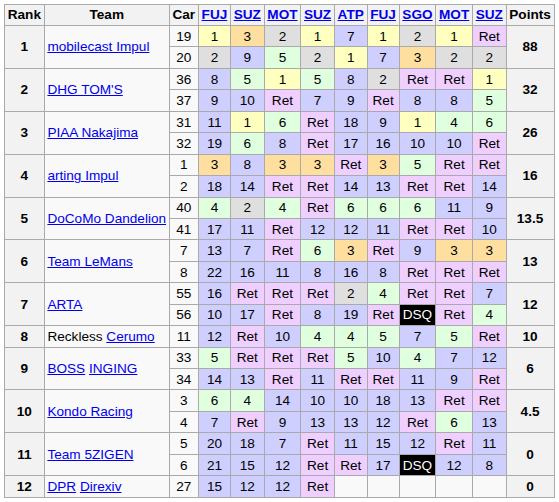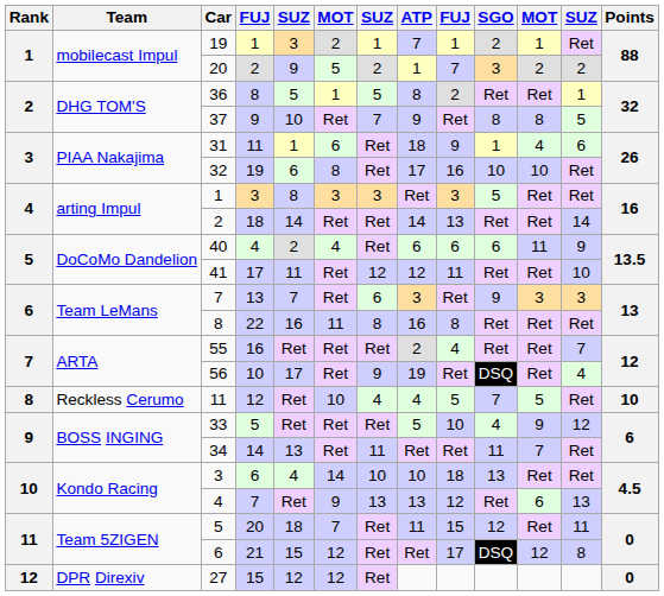56 | column 7: 8 -> 9
33 | column 11: 7 -> 9
34 | column 11: 9 -> 7
